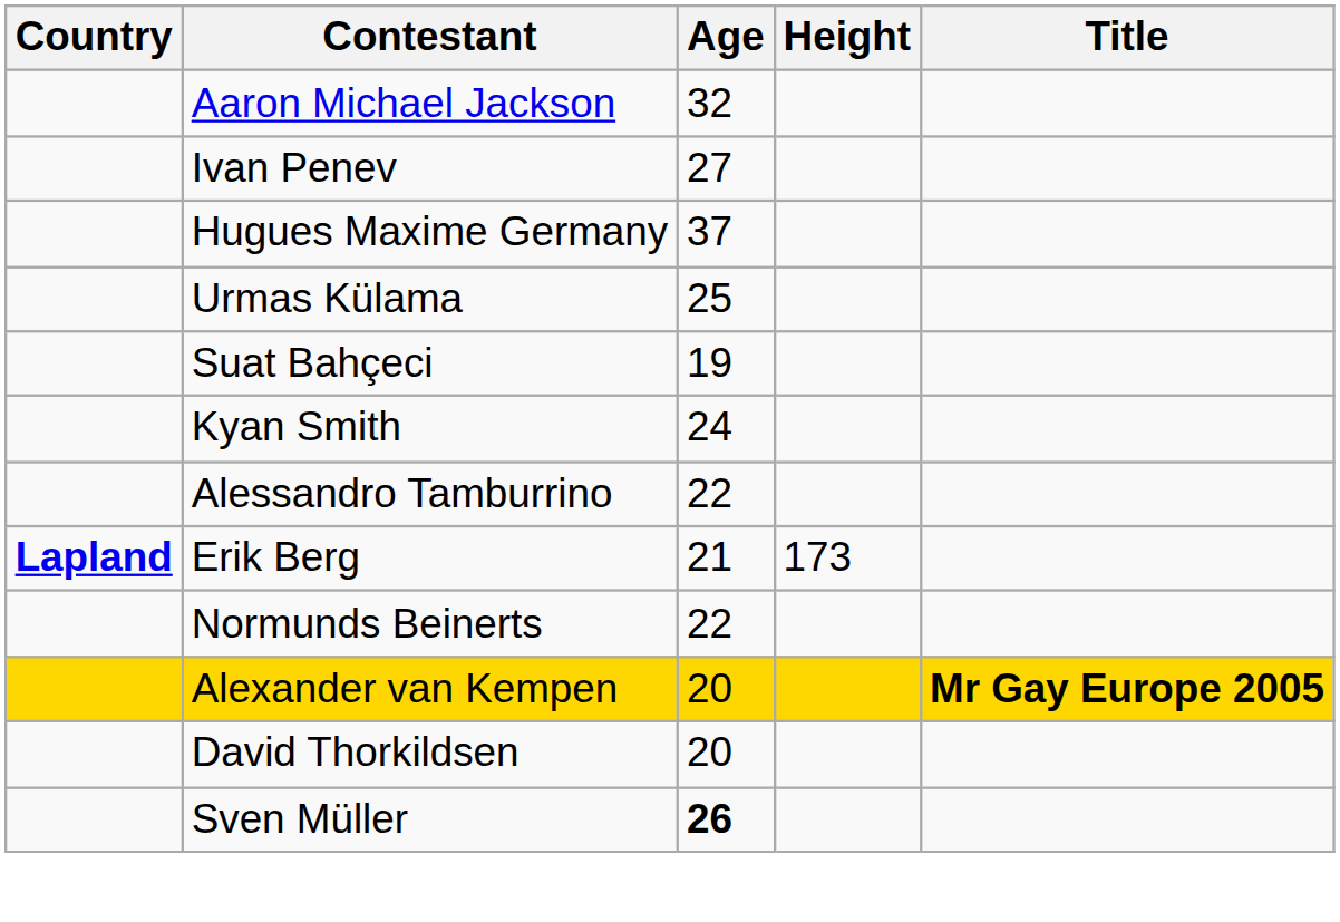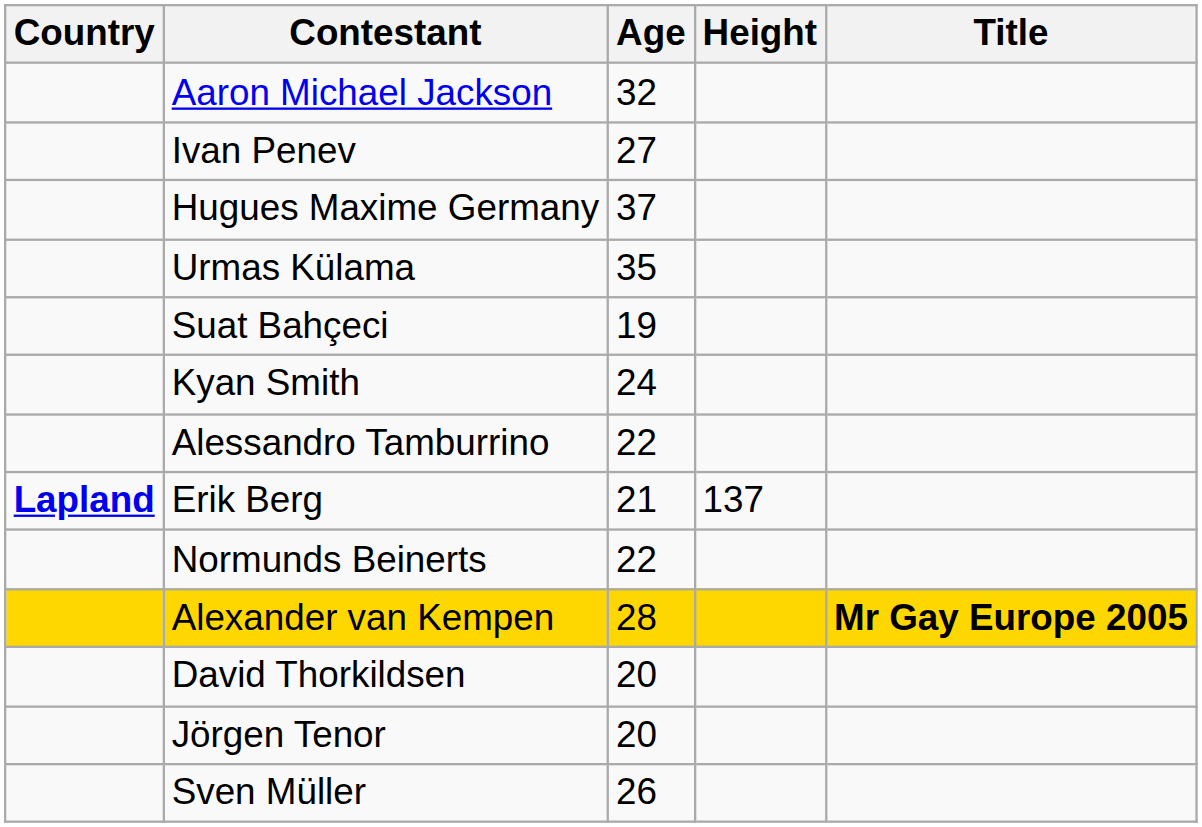Urmas Külama | Age: 25 -> 35
Erik Berg | Height: 173 -> 137
Alexander van Kempen | Age: 20 -> 28
+ row: Jörgen Tenor | 20
Sven Müller | Age: bold -> normal
